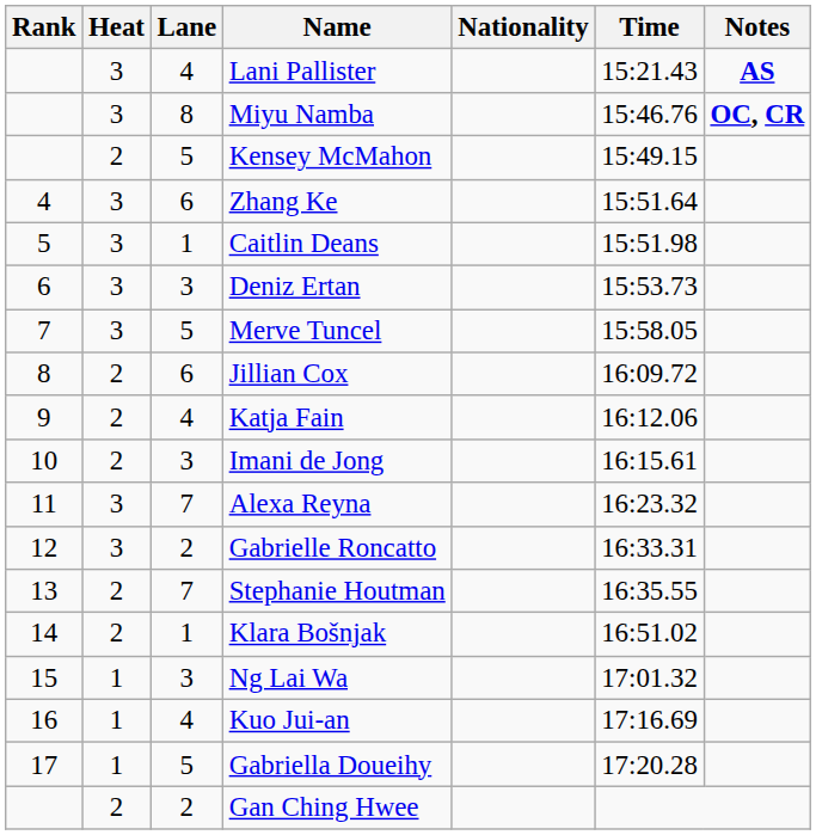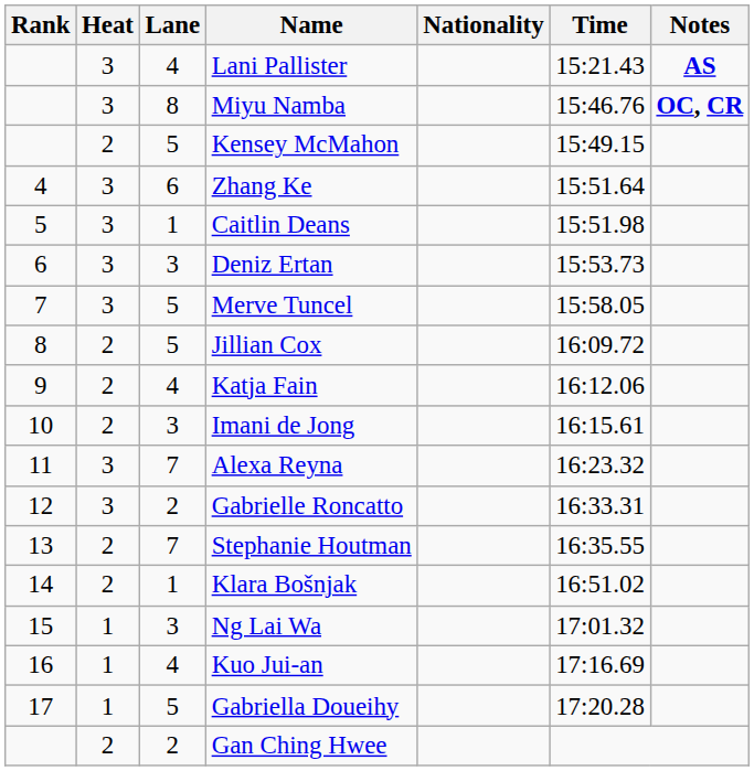Jillian Cox | Lane: 6 -> 5
